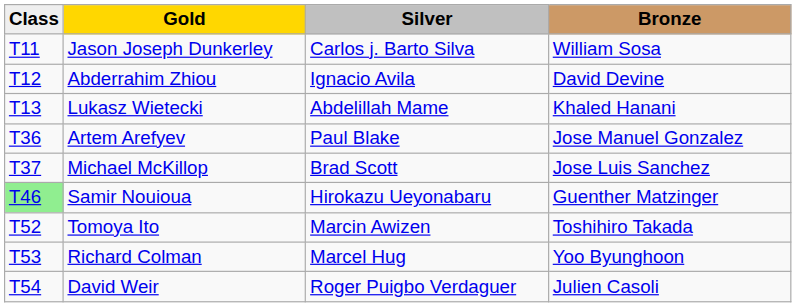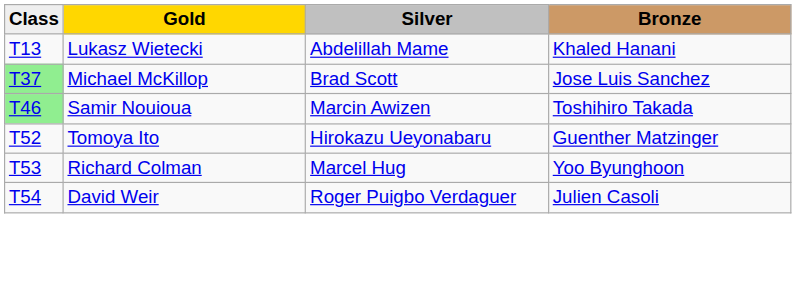- row: T11 | Jason Joseph Dunkerley | Carlos j. Barto Silva | William Sosa
- row: T12 | Abderrahim Zhiou | Ignacio Avila | David Devine
- row: T36 | Artem Arefyev | Paul Blake | Jose Manuel Gonzalez
Michael McKillop | Class: no background -> lightgreen background
Samir Nouioua | Silver: Hirokazu Ueyonabaru -> Marcin Awizen
Samir Nouioua | Bronze: Guenther Matzinger -> Toshihiro Takada
Tomoya Ito | Silver: Marcin Awizen -> Hirokazu Ueyonabaru
Tomoya Ito | Bronze: Toshihiro Takada -> Guenther Matzinger
